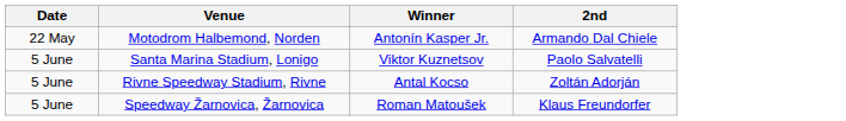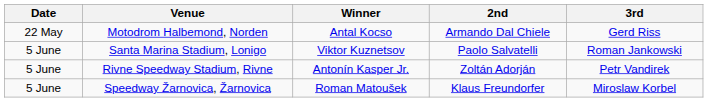+ column: 3rd | Gerd Riss | Roman Jankowski | Petr Vandirek | Miroslaw Korbel
Motodrom Halbemond, Norden | Winner: Antonín Kasper Jr. -> Antal Kocso
Rivne Speedway Stadium, Rivne | Winner: Antal Kocso -> Antonín Kasper Jr.
